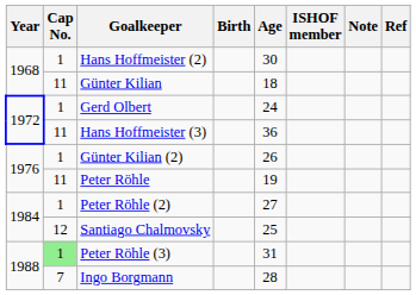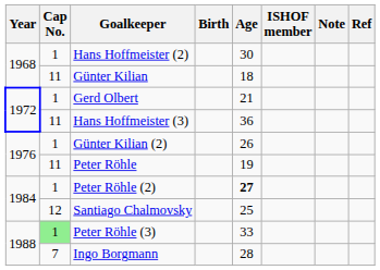Gerd Olbert | Age: 24 -> 21
Peter Röhle (2) | Age: normal -> bold
Peter Röhle (3) | Age: 31 -> 33
